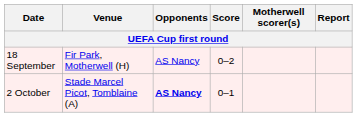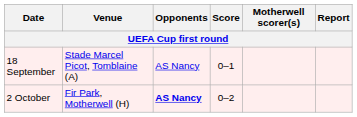18 September | Venue: Fir Park, Motherwell (H) -> Stade Marcel Picot, Tomblaine (A)
18 September | Score: 0–2 -> 0–1
2 October | Venue: Stade Marcel Picot, Tomblaine (A) -> Fir Park, Motherwell (H)
2 October | Score: 0–1 -> 0–2
